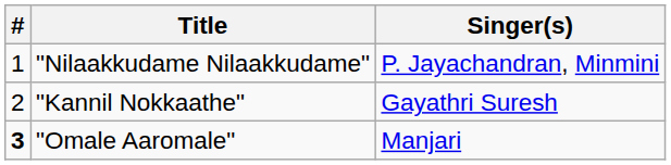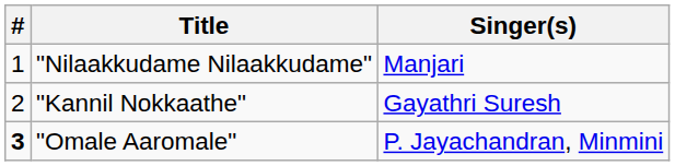"Nilaakkudame Nilaakkudame" | Singer(s): P. Jayachandran, Minmini -> Manjari
"Omale Aaromale" | Singer(s): Manjari -> P. Jayachandran, Minmini
